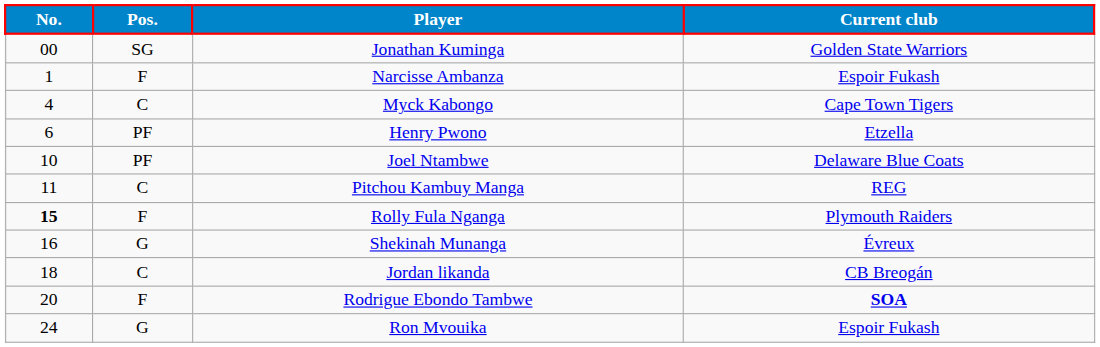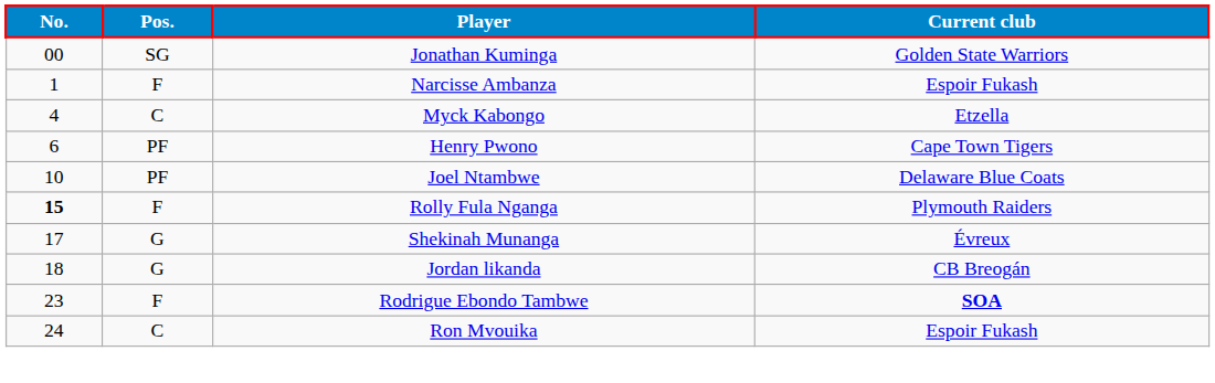Myck Kabongo | Current club: Cape Town Tigers -> Etzella
Henry Pwono | Current club: Etzella -> Cape Town Tigers
- row: 11 | C | Pitchou Kambuy Manga | REG
Shekinah Munanga | No.: 16 -> 17
Jordan likanda | Pos.: C -> G
Rodrigue Ebondo Tambwe | No.: 20 -> 23
Ron Mvouika | Pos.: G -> C
